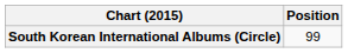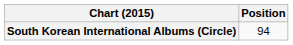South Korean International Albums (Circle) | Position: 99 -> 94
